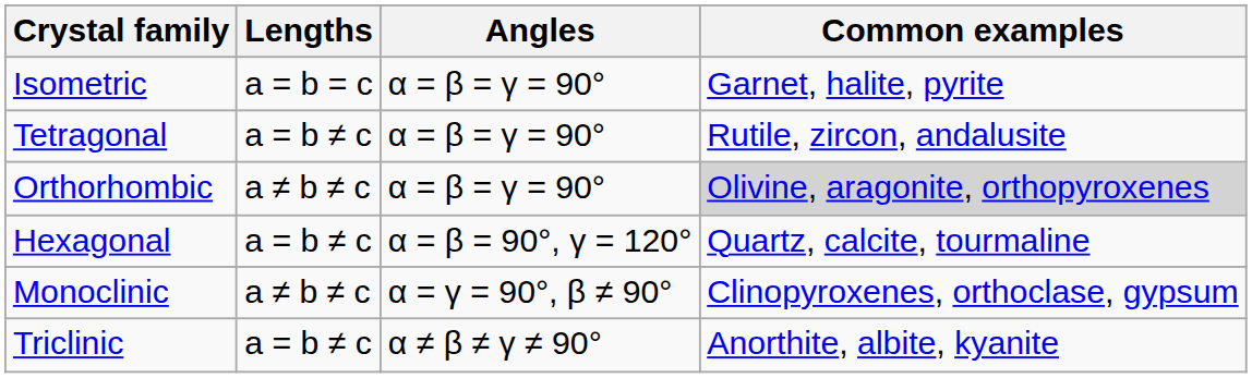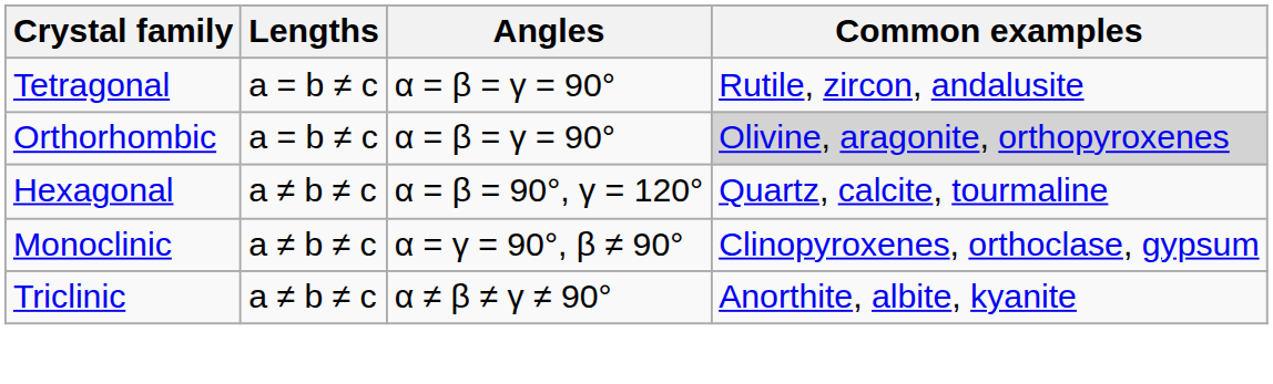- row: Isometric | a = b = c | α = β = γ = 90° | Garnet, halite, pyrite
Orthorhombic | Lengths: a ≠ b ≠ c -> a = b ≠ c
Hexagonal | Lengths: a = b ≠ c -> a ≠ b ≠ c
Triclinic | Lengths: a = b ≠ c -> a ≠ b ≠ c
